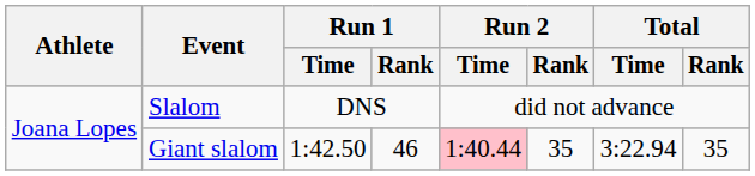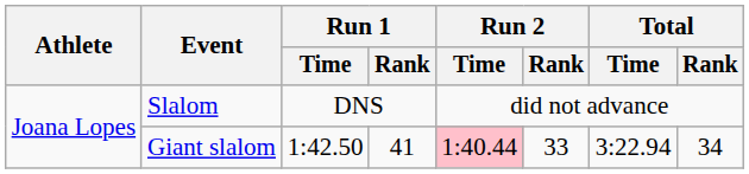Giant slalom | Run 1 / Rank: 46 -> 41
Giant slalom | Run 2 / Rank: 35 -> 33
Giant slalom | Total / Rank: 35 -> 34
